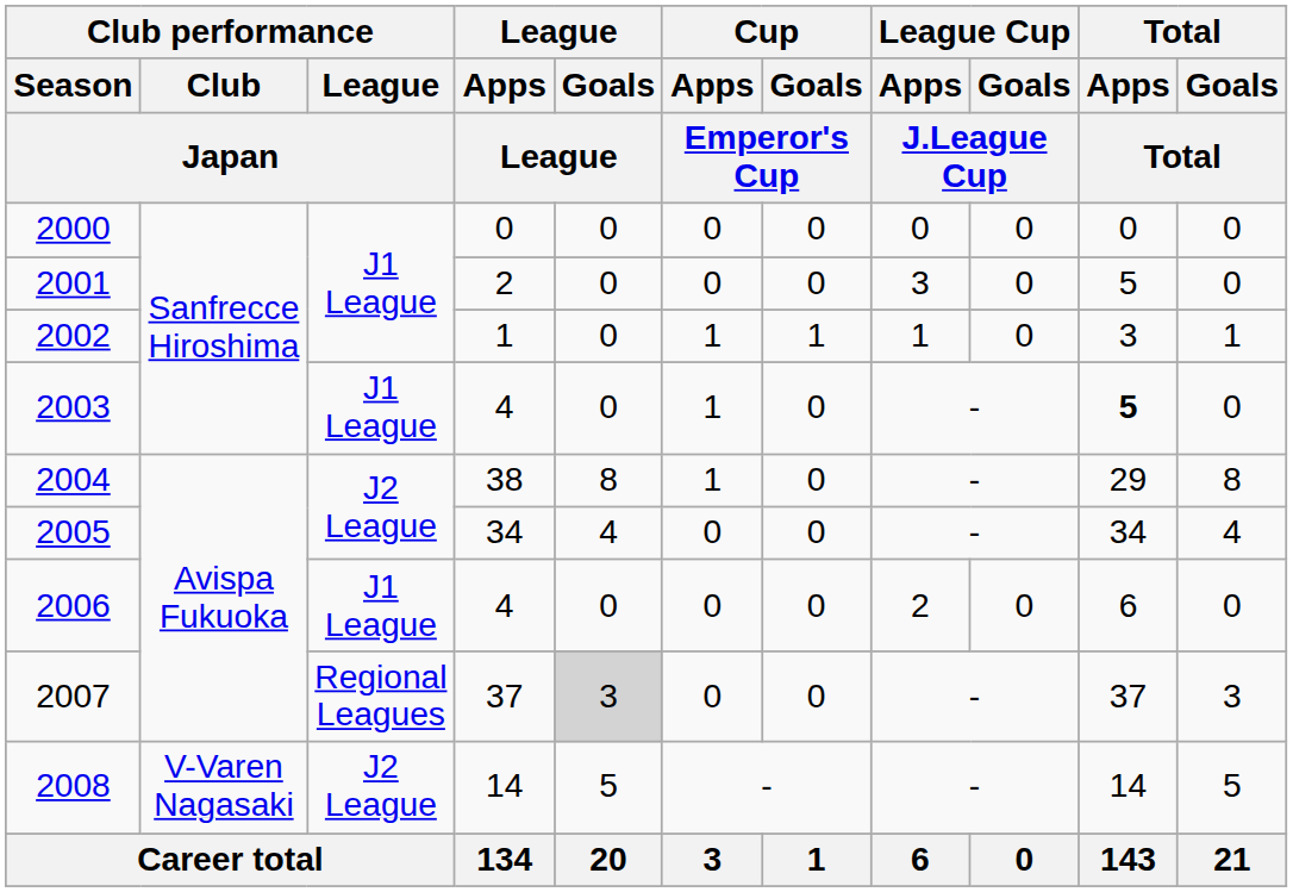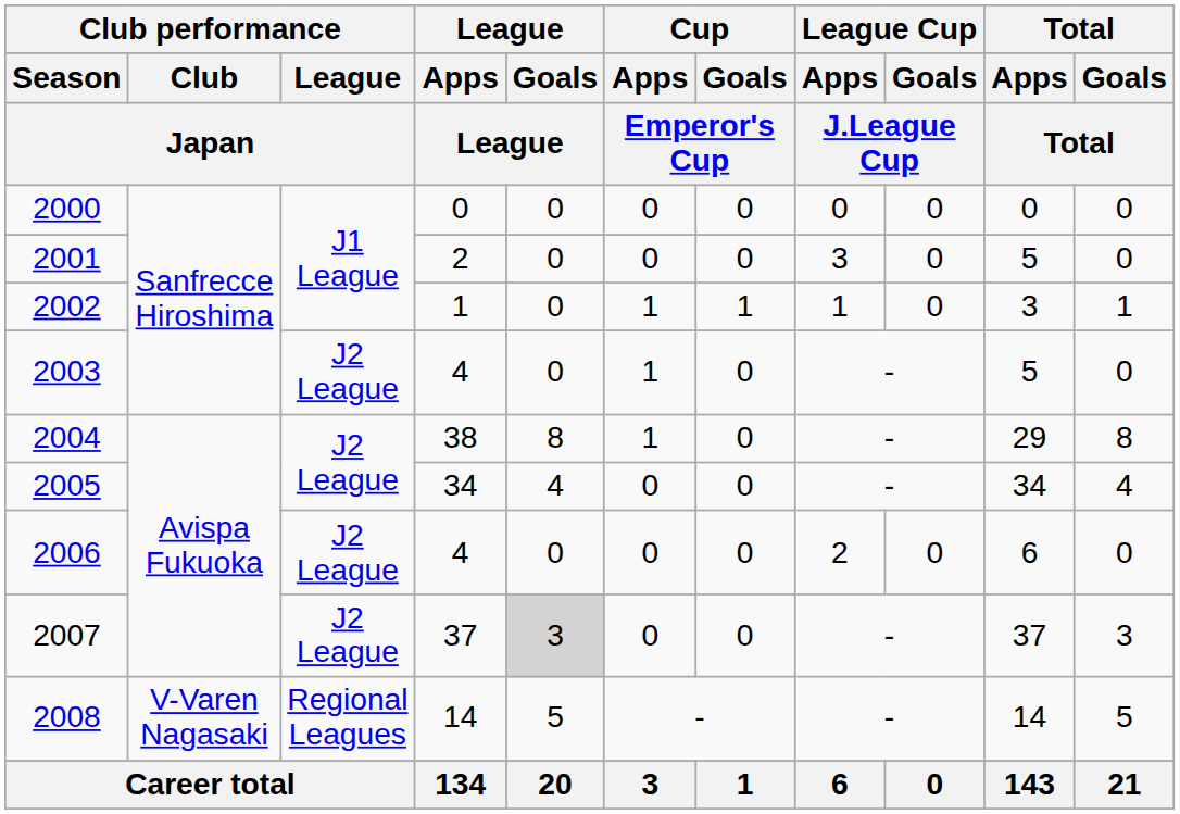2003 | Club performance / League / Japan: J1 League -> J2 League
2003 | Total / Apps / Total: bold -> normal
2006 | Club performance / League / Japan: J1 League -> J2 League
2007 | Club performance / League / Japan: Regional Leagues -> J2 League
2008 | Club performance / League / Japan: J2 League -> Regional Leagues
